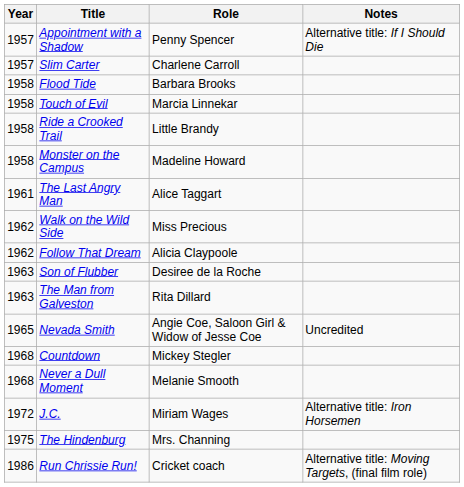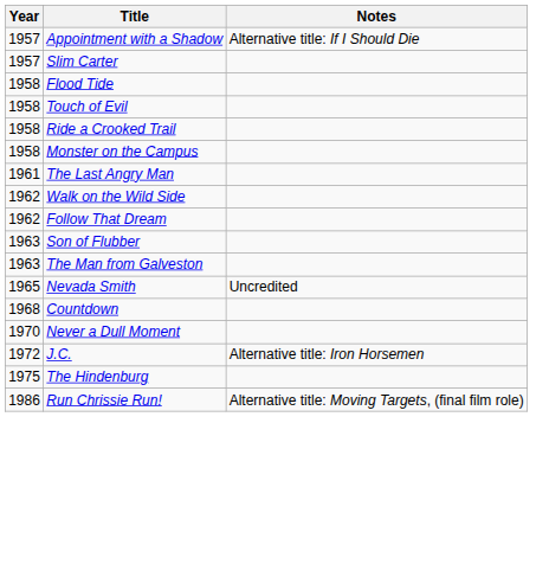- column: Role | Penny Spencer | Charlene Carroll | Barbara Brooks | Marcia Linnekar | Little Brandy | Madeline Howard | Alice Taggart | Miss Precious | Alicia Claypoole | Desiree de la Roche | Rita Dillard | Angie Coe, Saloon Girl & Widow of Jesse Coe | Mickey Stegler | Melanie Smooth | Miriam Wages | Mrs. Channing | Cricket coach
Never a Dull Moment | Year: 1968 -> 1970
